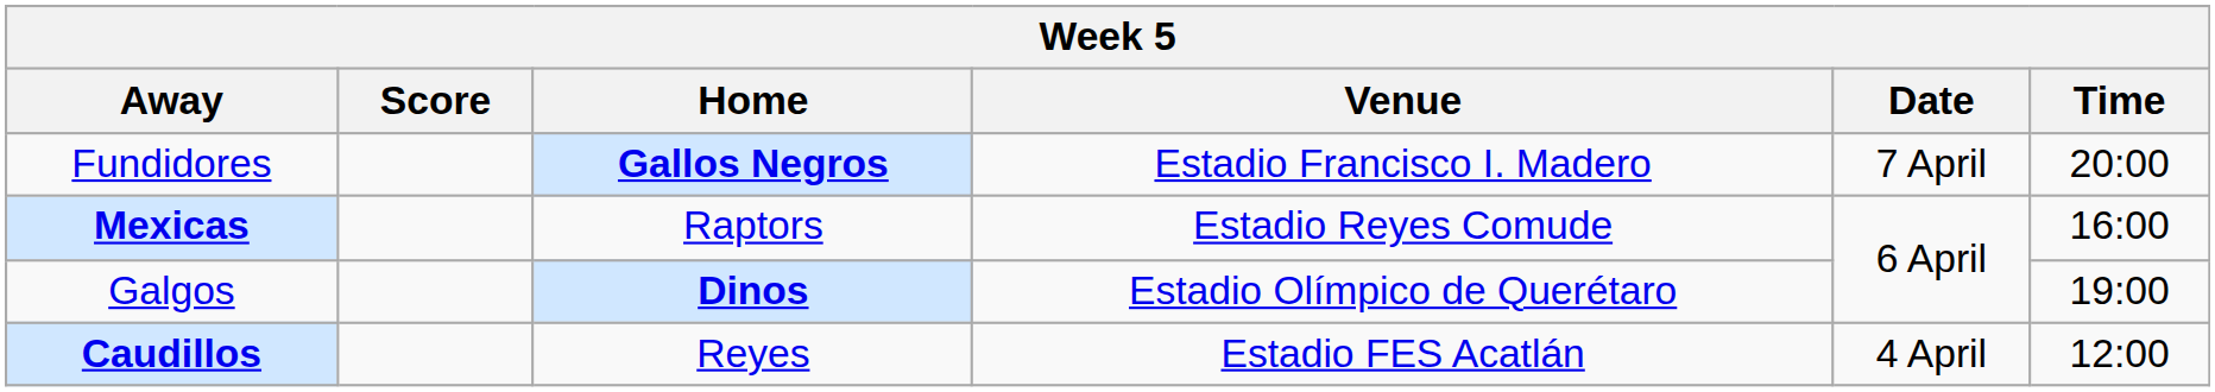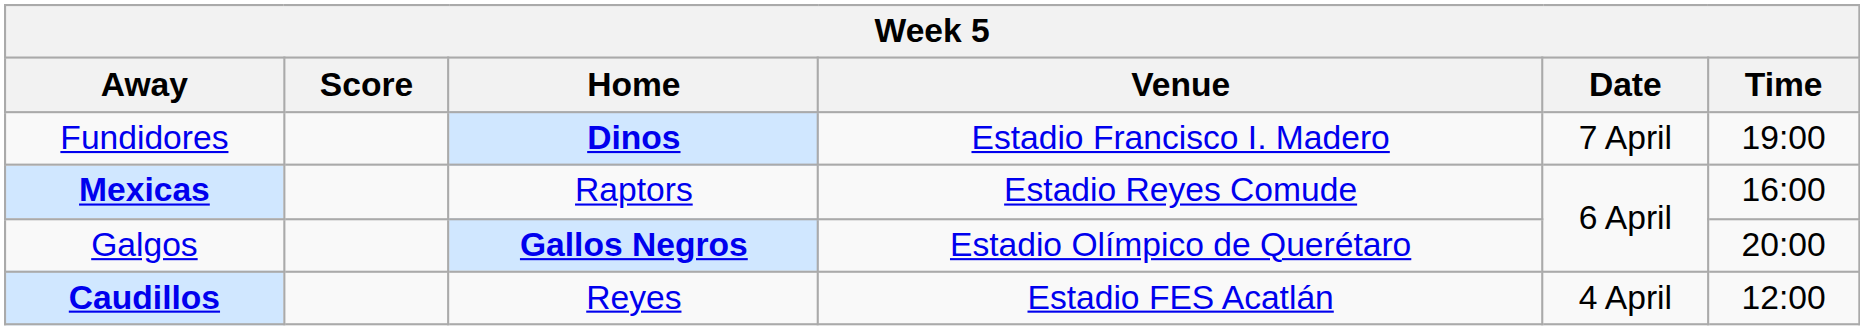Fundidores | Home: Gallos Negros -> Dinos
Fundidores | Time: 20:00 -> 19:00
Galgos | Home: Dinos -> Gallos Negros
Galgos | Time: 19:00 -> 20:00
